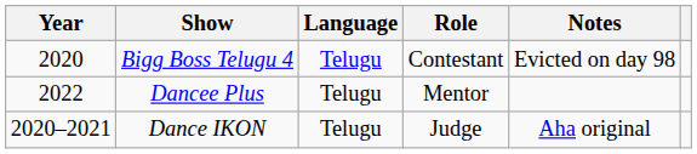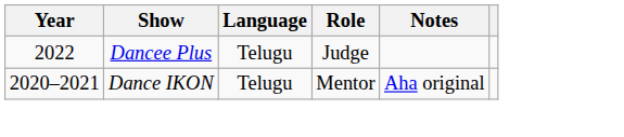- row: 2020 | Bigg Boss Telugu 4 | Telugu | Contestant | Evicted on day 98
Dancee Plus | Role: Mentor -> Judge
Dance IKON | Role: Judge -> Mentor
